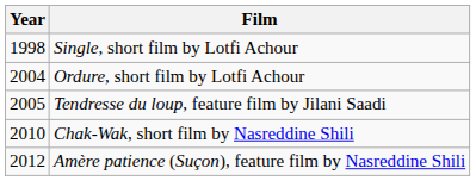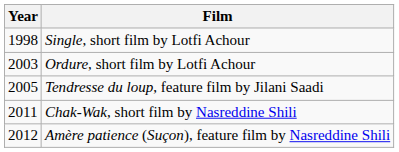Ordure, short film by Lotfi Achour | Year: 2004 -> 2003
Chak-Wak, short film by Nasreddine Shili | Year: 2010 -> 2011
